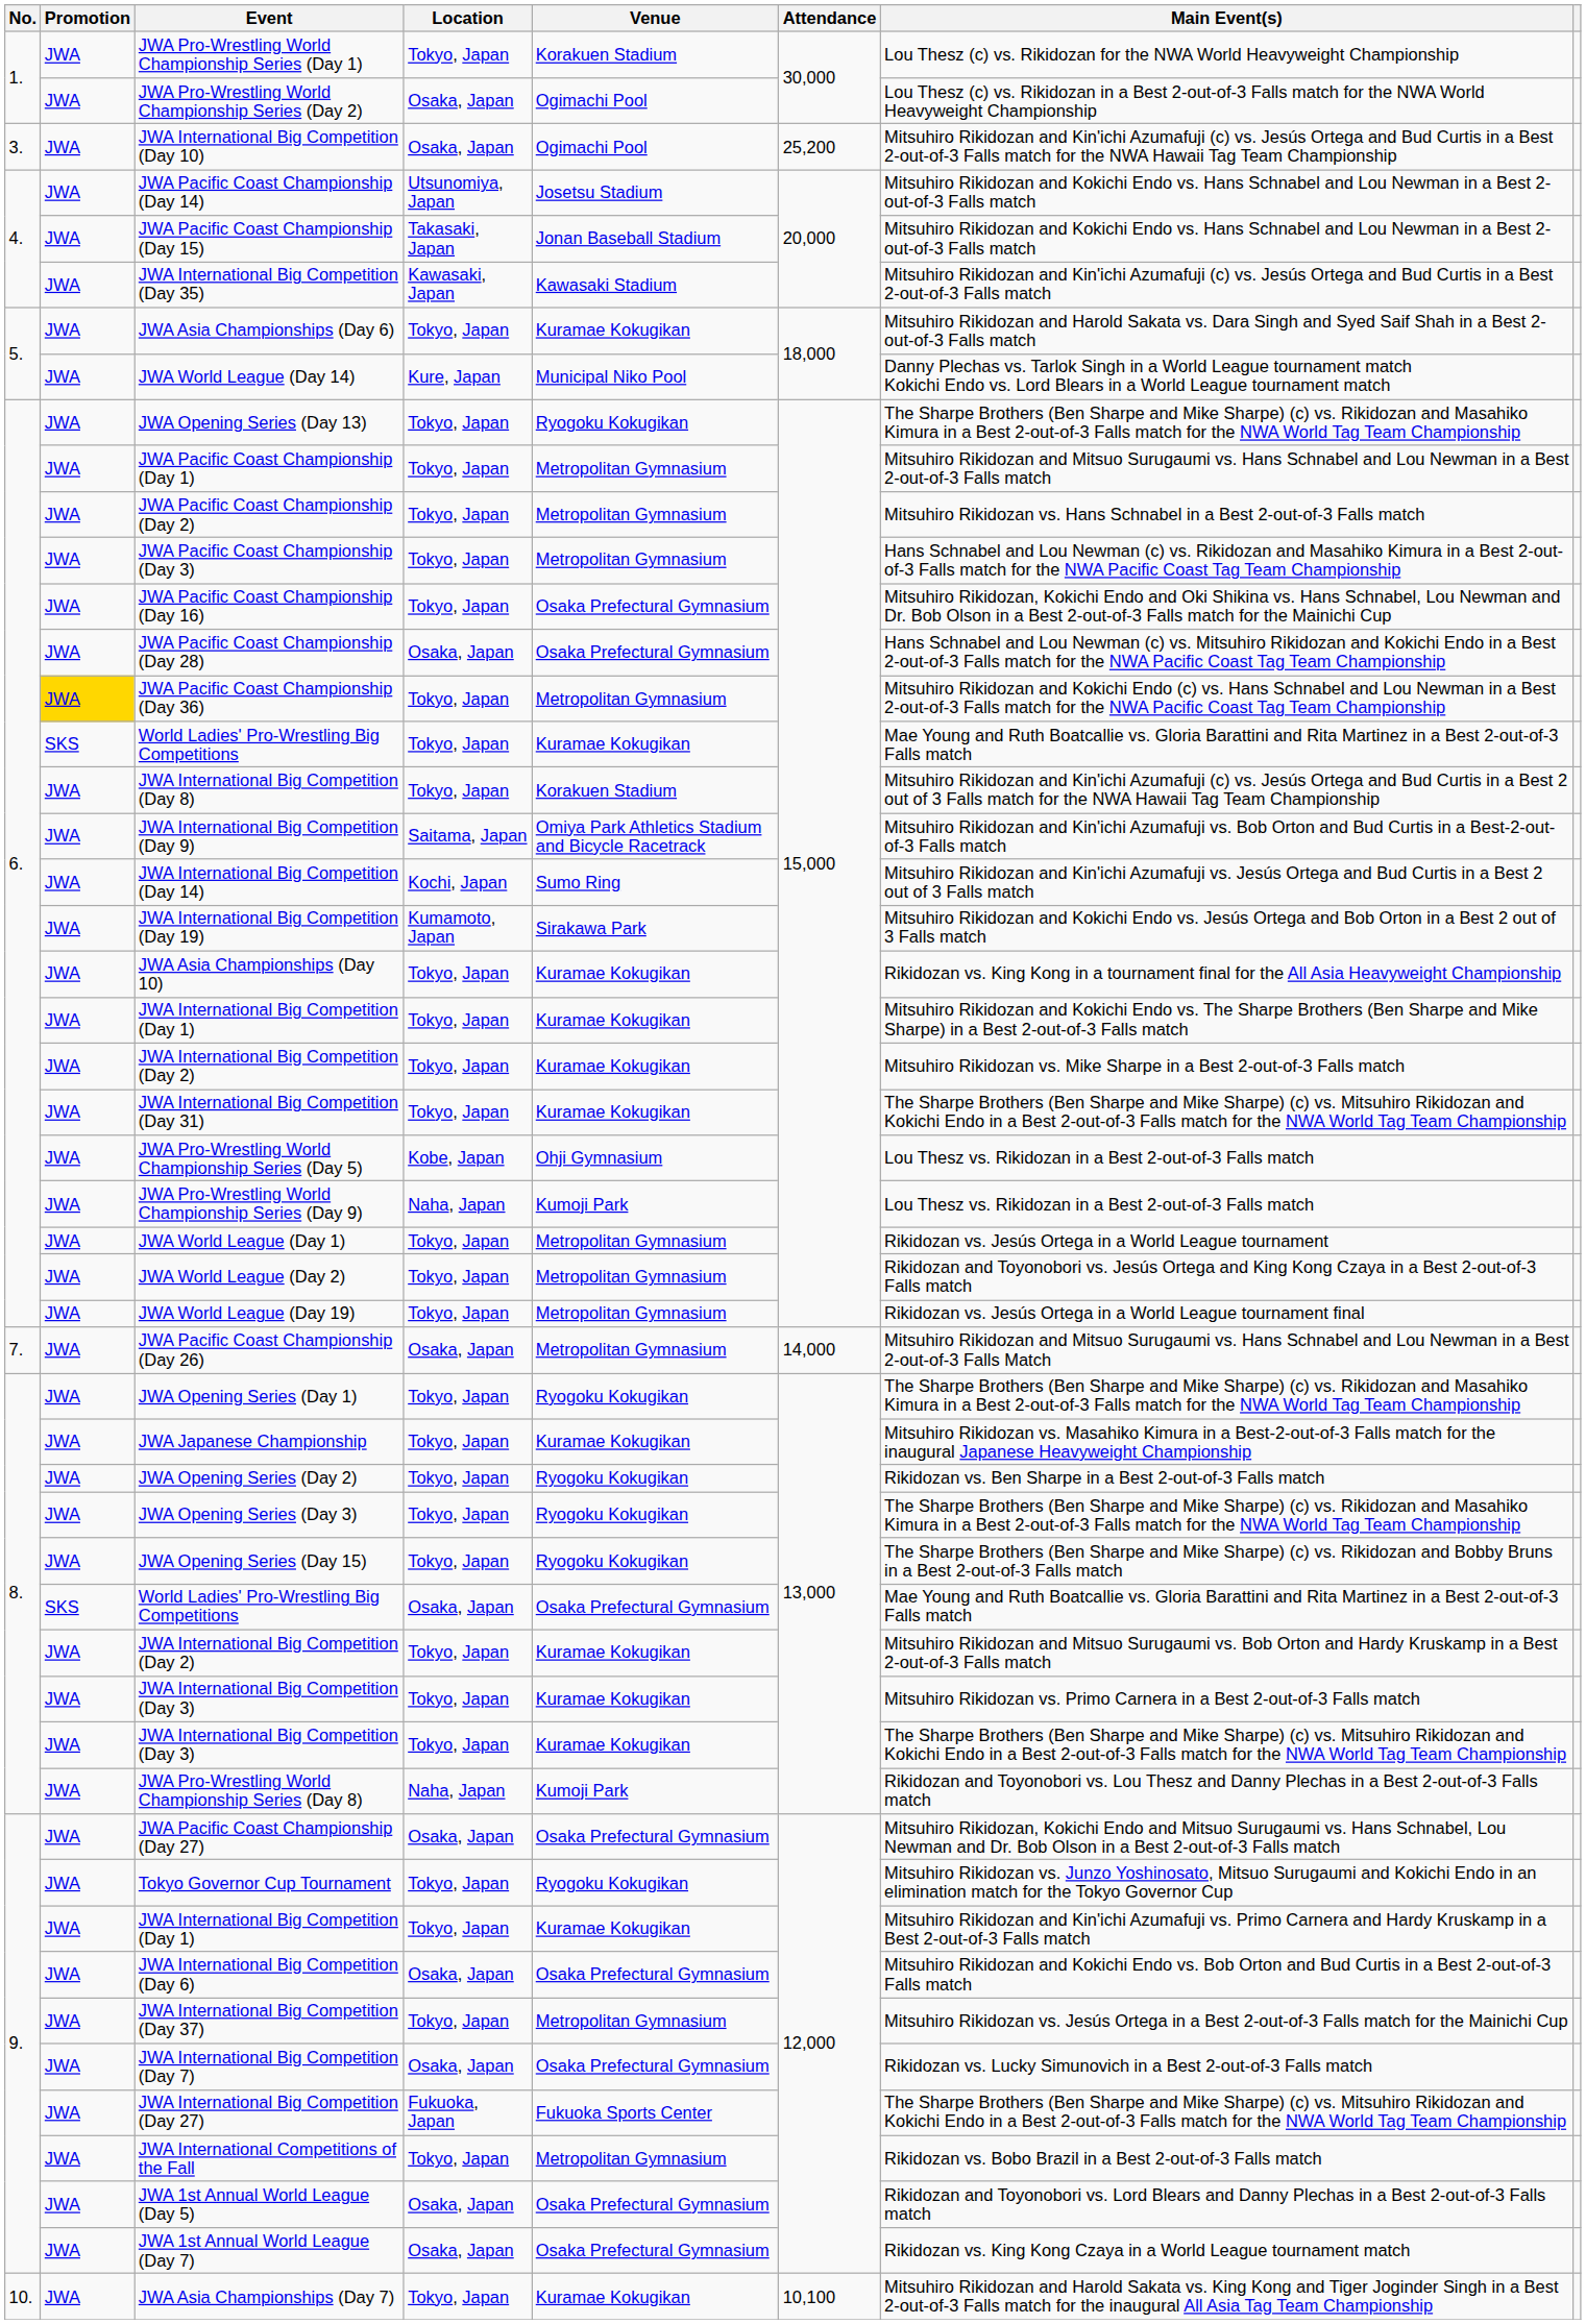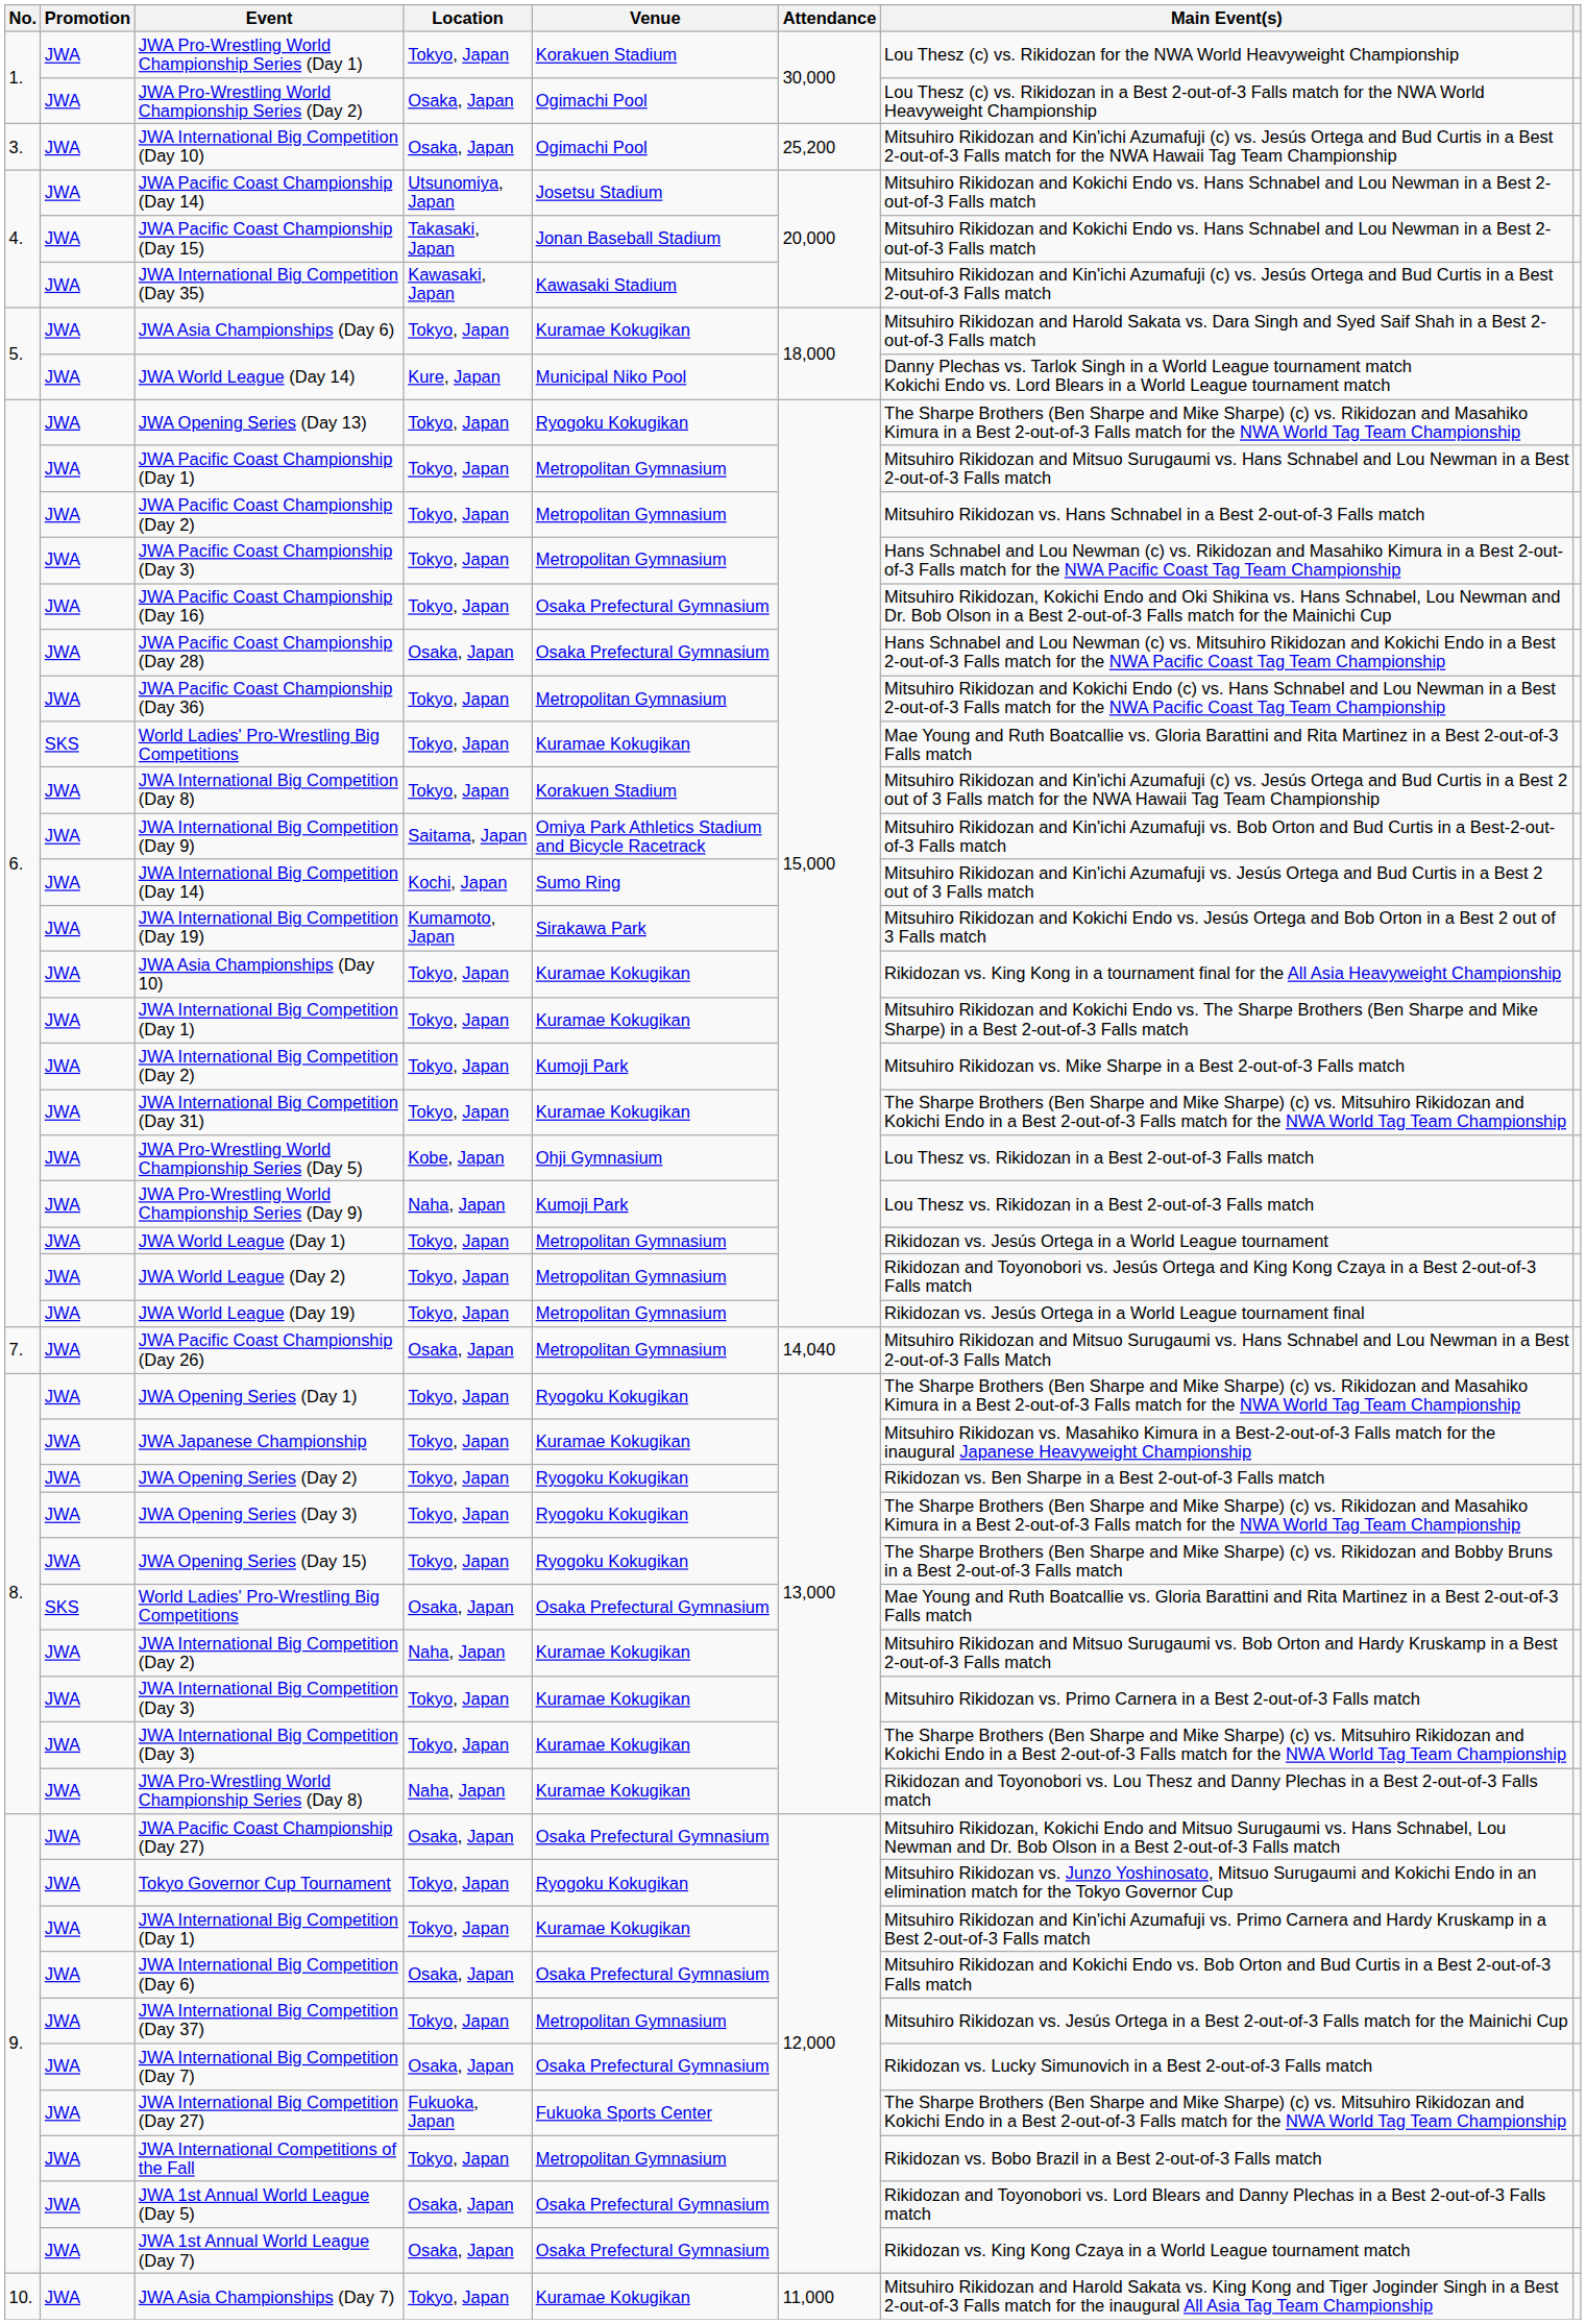JWA Pacific Coast Championship (Day 36) | Promotion: gold background -> no background
6. / JWA International Big Competition (Day 2) | Venue: Kuramae Kokugikan -> Kumoji Park
JWA Pacific Coast Championship (Day 26) | Attendance: 14,000 -> 14,040
8. / JWA International Big Competition (Day 2) | Location: Tokyo, Japan -> Naha, Japan
JWA Pro-Wrestling World Championship Series (Day 8) | Venue: Kumoji Park -> Kuramae Kokugikan
JWA Asia Championships (Day 7) | Attendance: 10,100 -> 11,000
